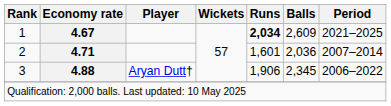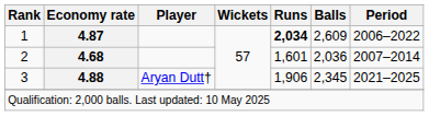1 | Economy rate: 4.67 -> 4.87
1 | Period: 2021–2025 -> 2006–2022
2 | Economy rate: 4.71 -> 4.68
3 | Period: 2006–2022 -> 2021–2025
